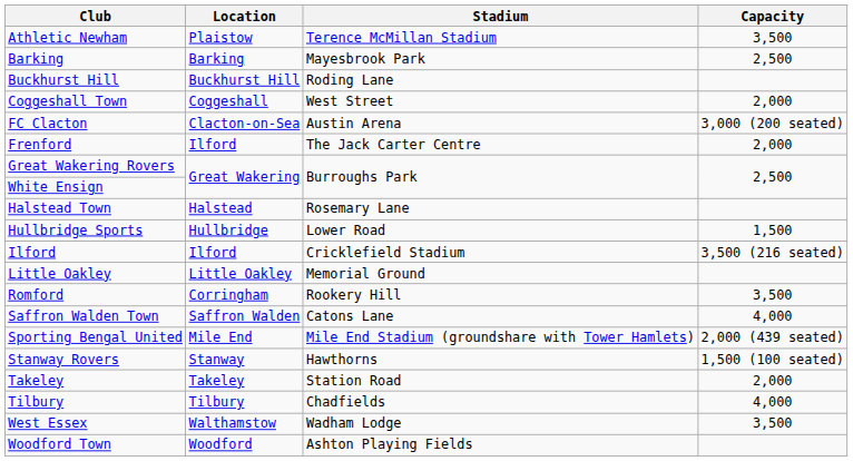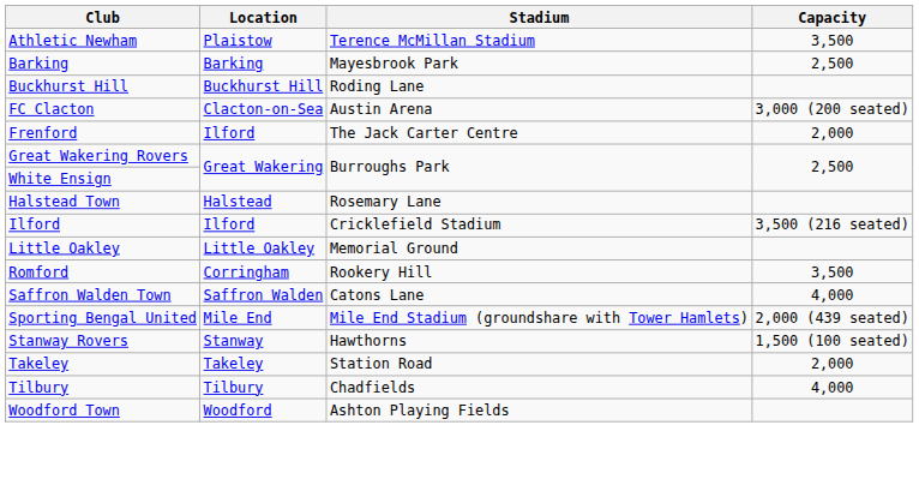- row: Coggeshall Town | Coggeshall | West Street | 2,000
- row: Hullbridge Sports | Hullbridge | Lower Road | 1,500
- row: West Essex | Walthamstow | Wadham Lodge | 3,500
